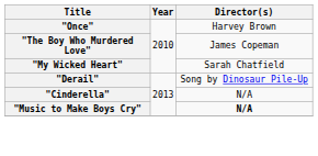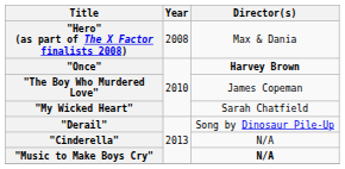+ row: "Hero" (as part of The X Factor finalists 2008) | 2008 | Max & Dania
"Once" | Director(s): normal -> bold
